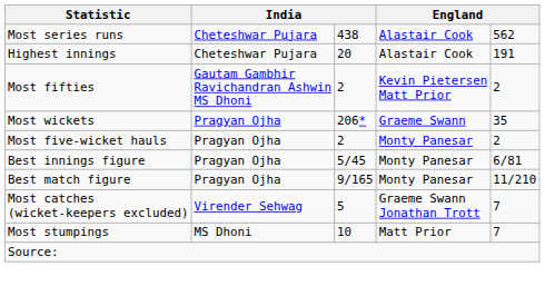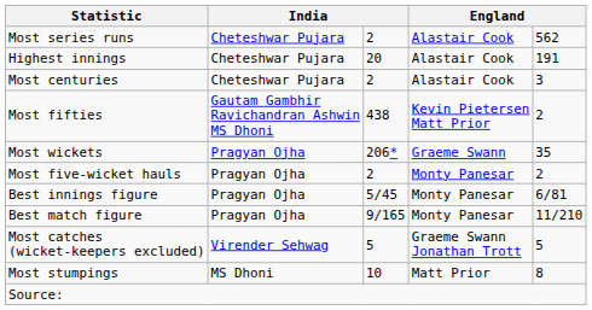Most series runs | column 3: 438 -> 2
+ row: Most centuries | Cheteshwar Pujara | 2 | Alastair Cook | 3
Most fifties | column 3: 2 -> 438
Most catches (wicket-keepers excluded) | column 5: 7 -> 5
Most stumpings | column 5: 7 -> 8
